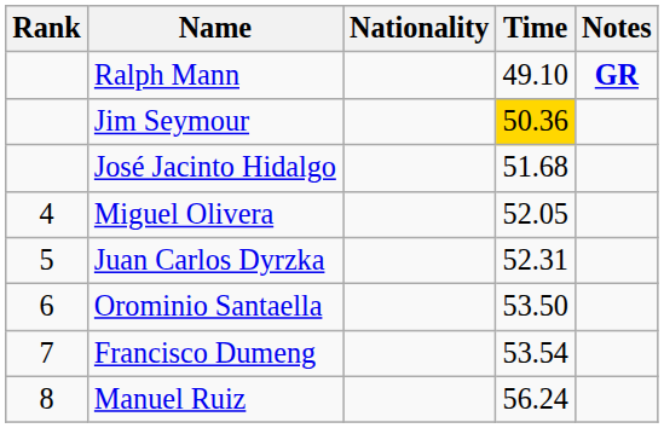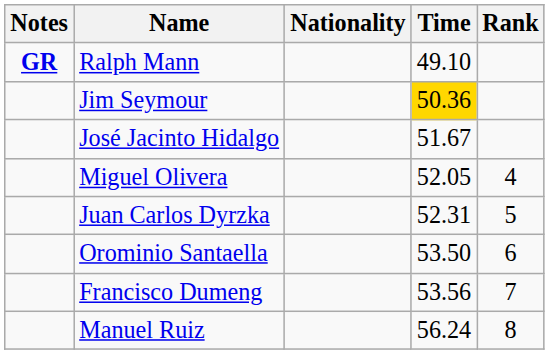columns swapped: Rank <-> Notes
José Jacinto Hidalgo | Time: 51.68 -> 51.67
Francisco Dumeng | Time: 53.54 -> 53.56
